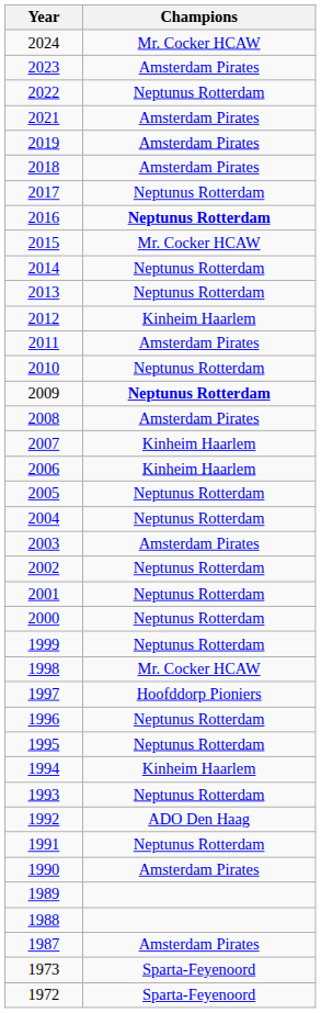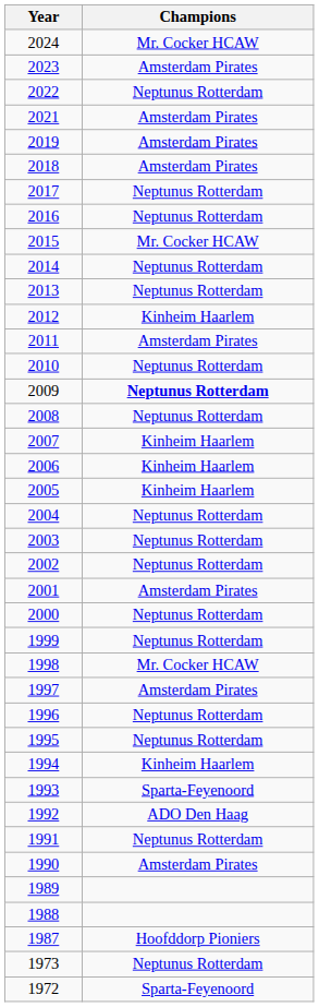2016 | Champions: bold -> normal
2008 | Champions: Amsterdam Pirates -> Neptunus Rotterdam
2005 | Champions: Neptunus Rotterdam -> Kinheim Haarlem
2003 | Champions: Amsterdam Pirates -> Neptunus Rotterdam
2001 | Champions: Neptunus Rotterdam -> Amsterdam Pirates
1997 | Champions: Hoofddorp Pioniers -> Amsterdam Pirates
1993 | Champions: Neptunus Rotterdam -> Sparta-Feyenoord
1987 | Champions: Amsterdam Pirates -> Hoofddorp Pioniers
1973 | Champions: Sparta-Feyenoord -> Neptunus Rotterdam
